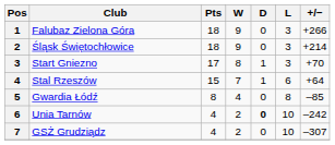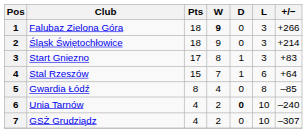Falubaz Zielona Góra | W: normal -> bold
Start Gniezno | +/−: +70 -> +83
Unia Tarnów | +/−: –242 -> –240
